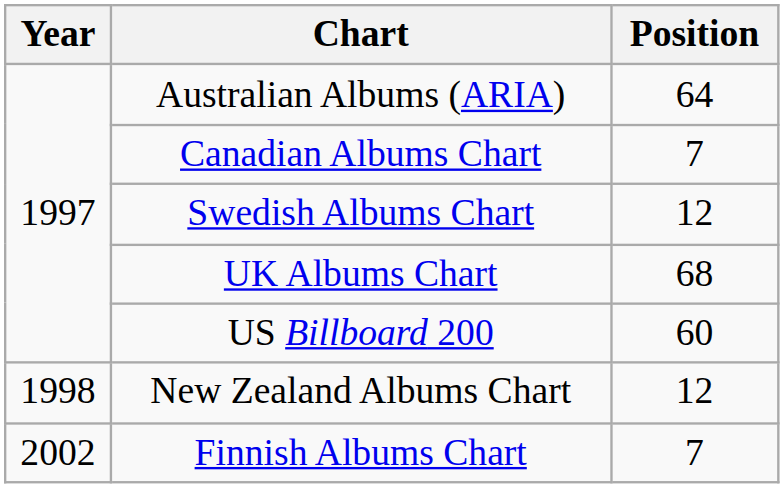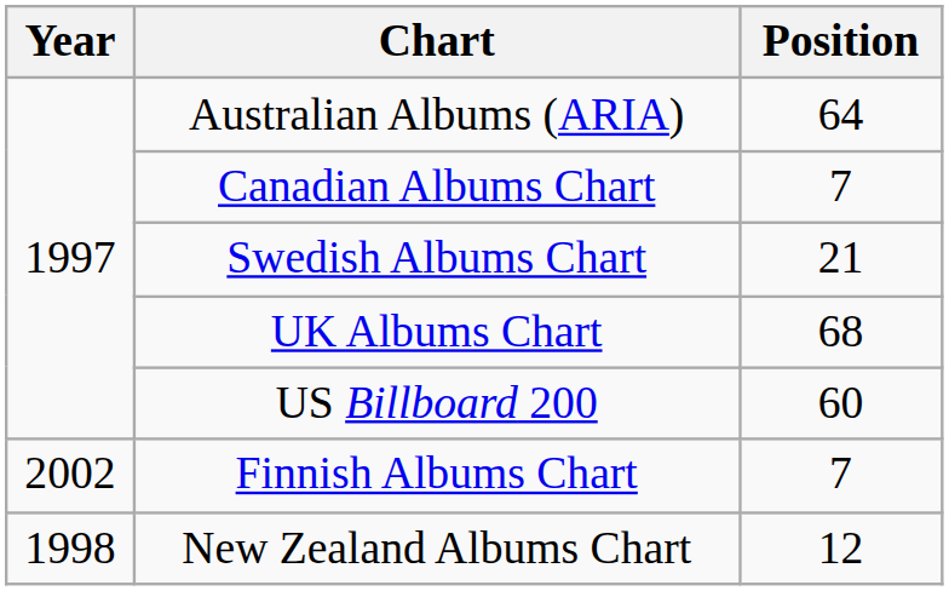Swedish Albums Chart | Position: 12 -> 21
rows swapped: New Zealand Albums Chart <-> Finnish Albums Chart
